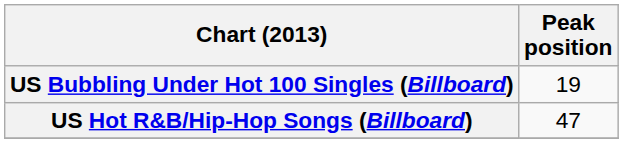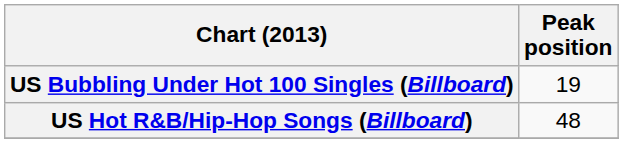US Hot R&B/Hip-Hop Songs (Billboard) | Peak position: 47 -> 48
